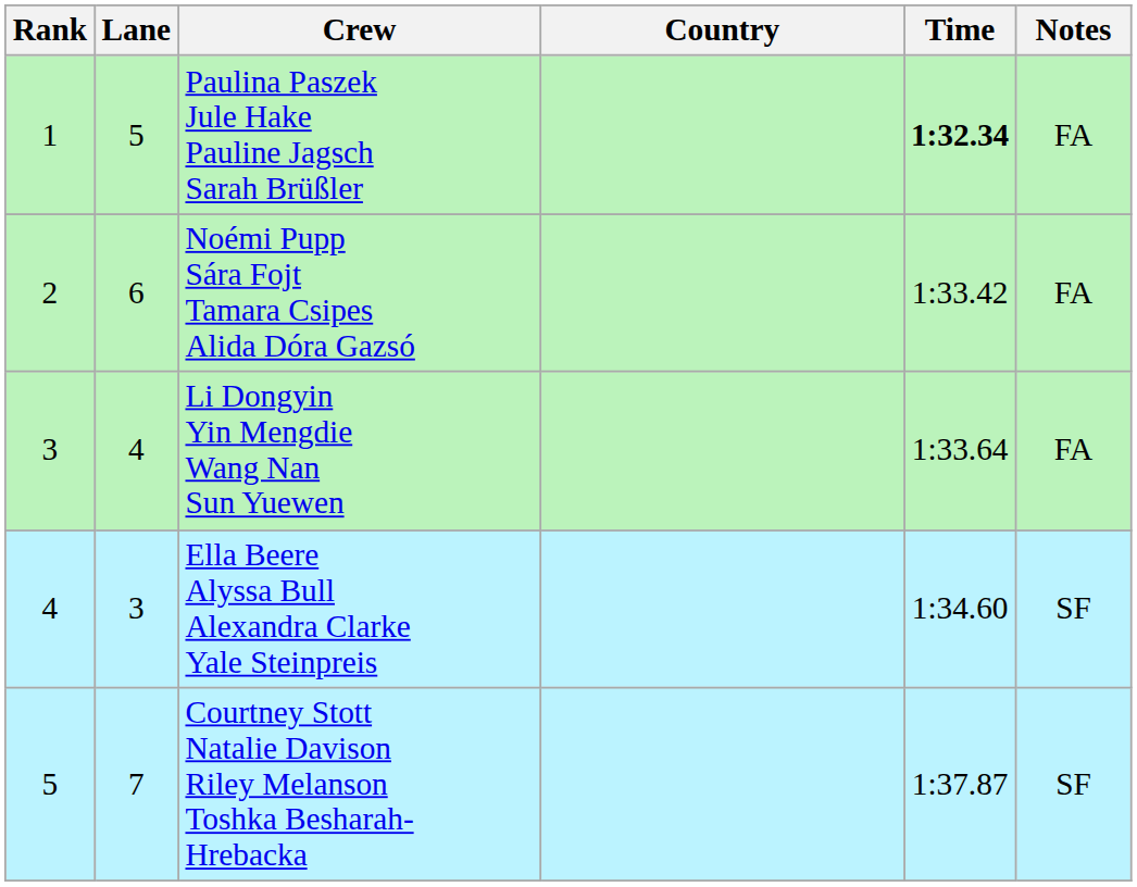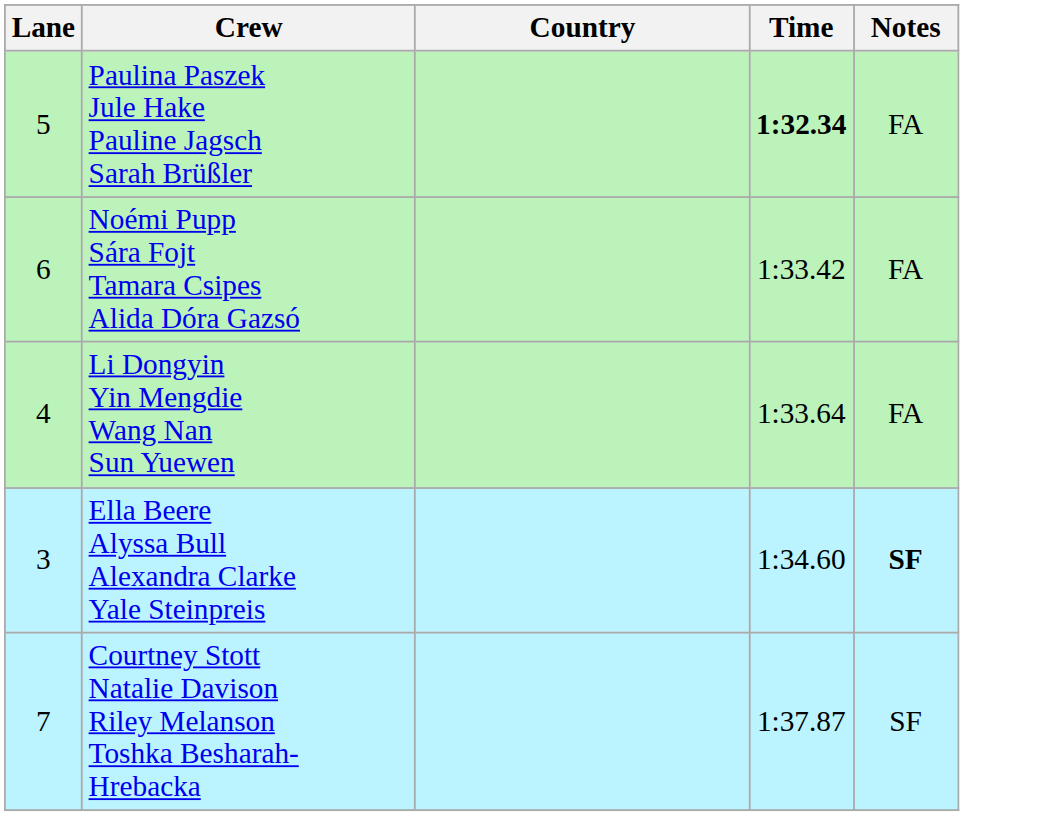- column: Rank | 1 | 2 | 3 | 4 | 5
Ella Beere Alyssa Bull Alexandra Clarke Yale Steinpreis | Notes: normal -> bold
